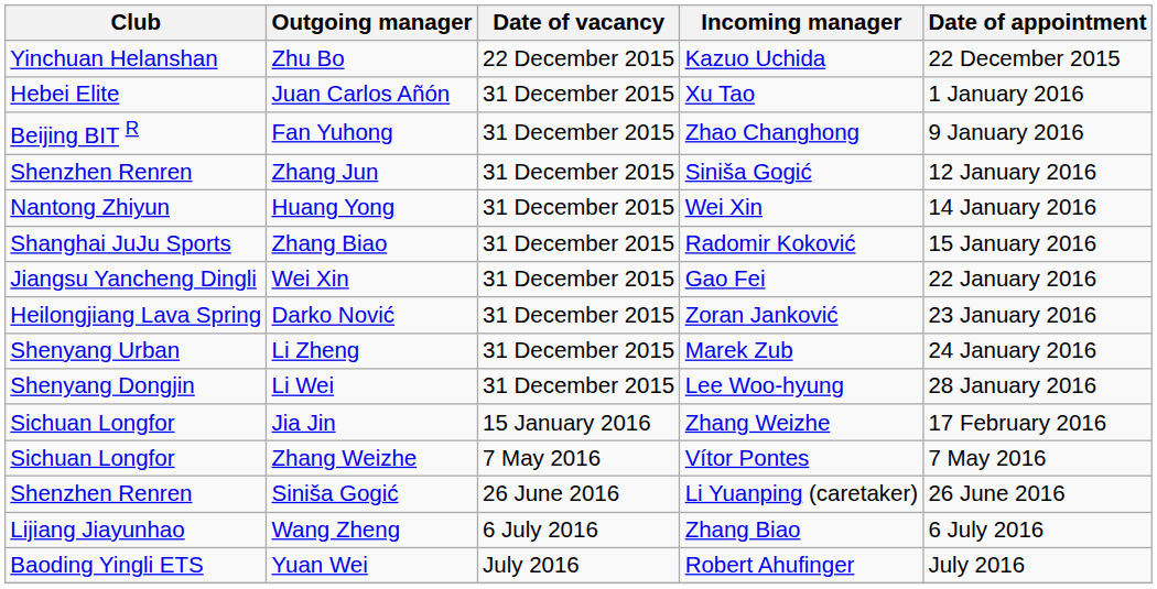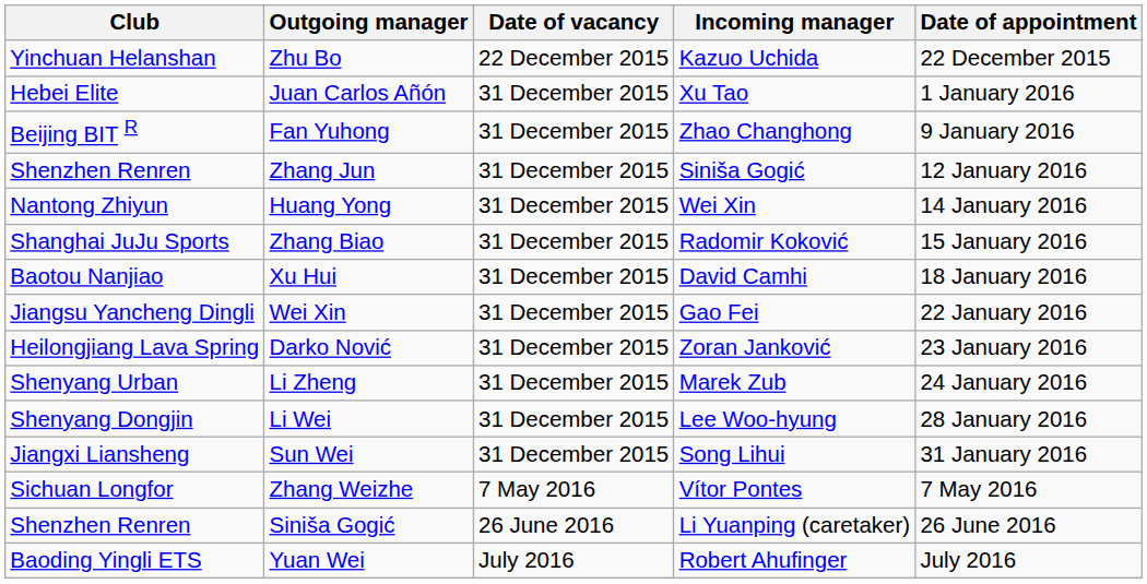+ row: Baotou Nanjiao | Xu Hui | 31 December 2015 | David Camhi | 18 January 2016
+ row: Jiangxi Liansheng | Sun Wei | 31 December 2015 | Song Lihui | 31 January 2016
- row: Sichuan Longfor | Jia Jin | 15 January 2016 | Zhang Weizhe | 17 February 2016
- row: Lijiang Jiayunhao | Wang Zheng | 6 July 2016 | Zhang Biao | 6 July 2016
